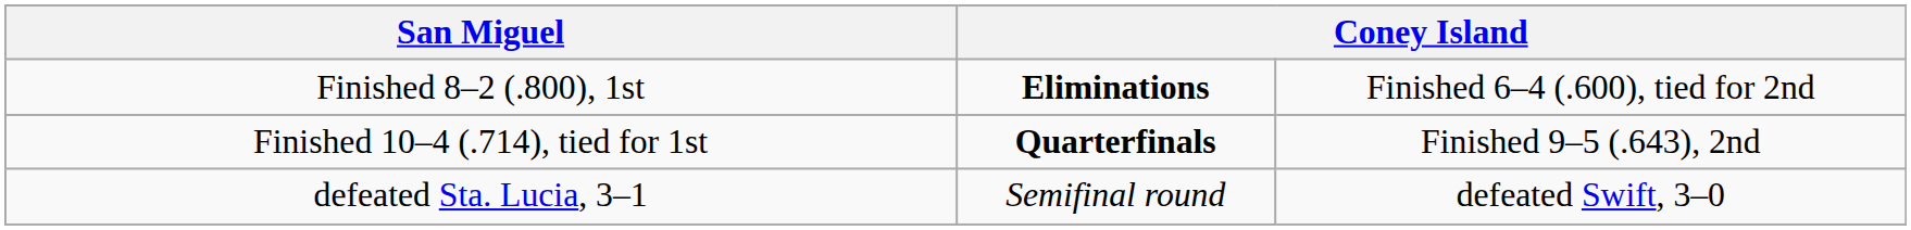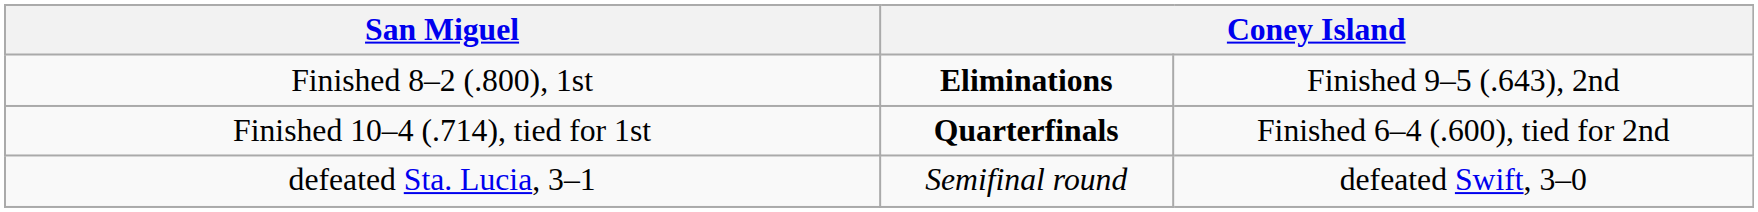Finished 8–2 (.800), 1st | column 4: Finished 6–4 (.600), tied for 2nd -> Finished 9–5 (.643), 2nd
Finished 10–4 (.714), tied for 1st | column 4: Finished 9–5 (.643), 2nd -> Finished 6–4 (.600), tied for 2nd
